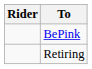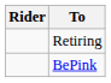rows swapped: Retiring <-> BePink
